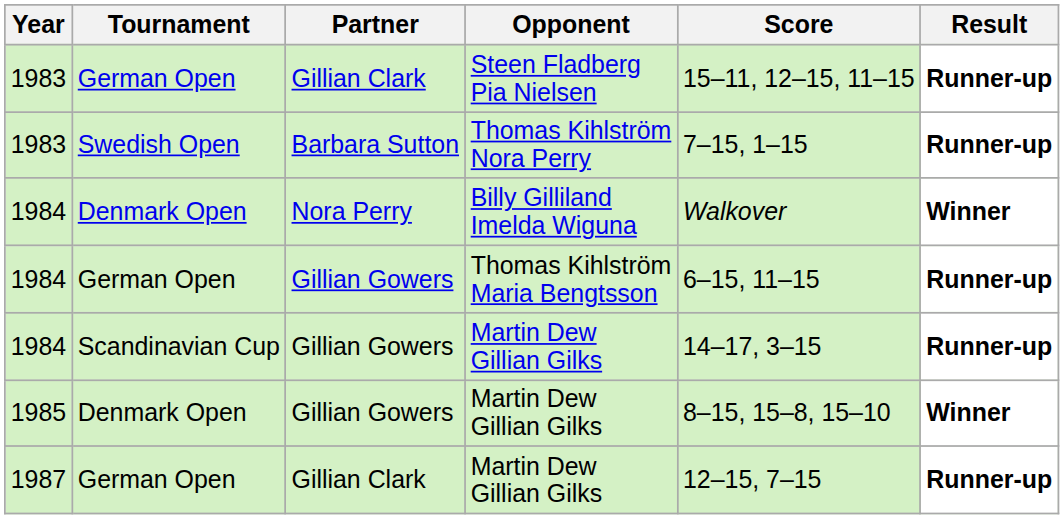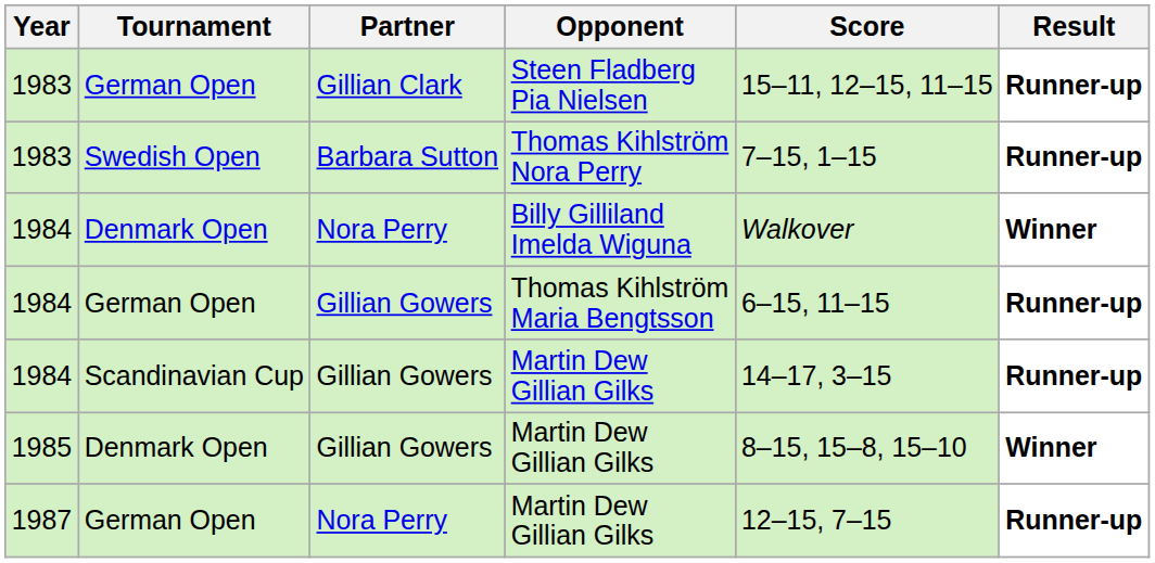1987 / Martin Dew Gillian Gilks | Partner: Gillian Clark -> Nora Perry
